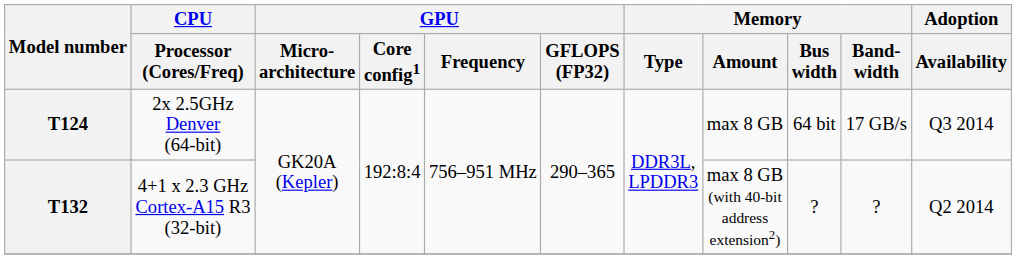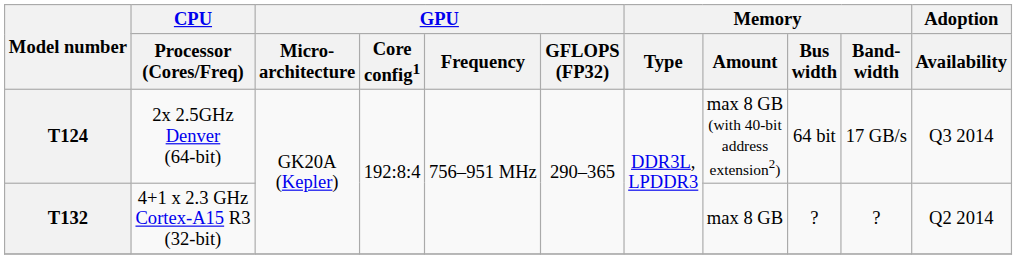T124 | Memory / Amount: max 8 GB -> max 8 GB (with 40-bit address extension2)
T132 | Memory / Amount: max 8 GB (with 40-bit address extension2) -> max 8 GB
